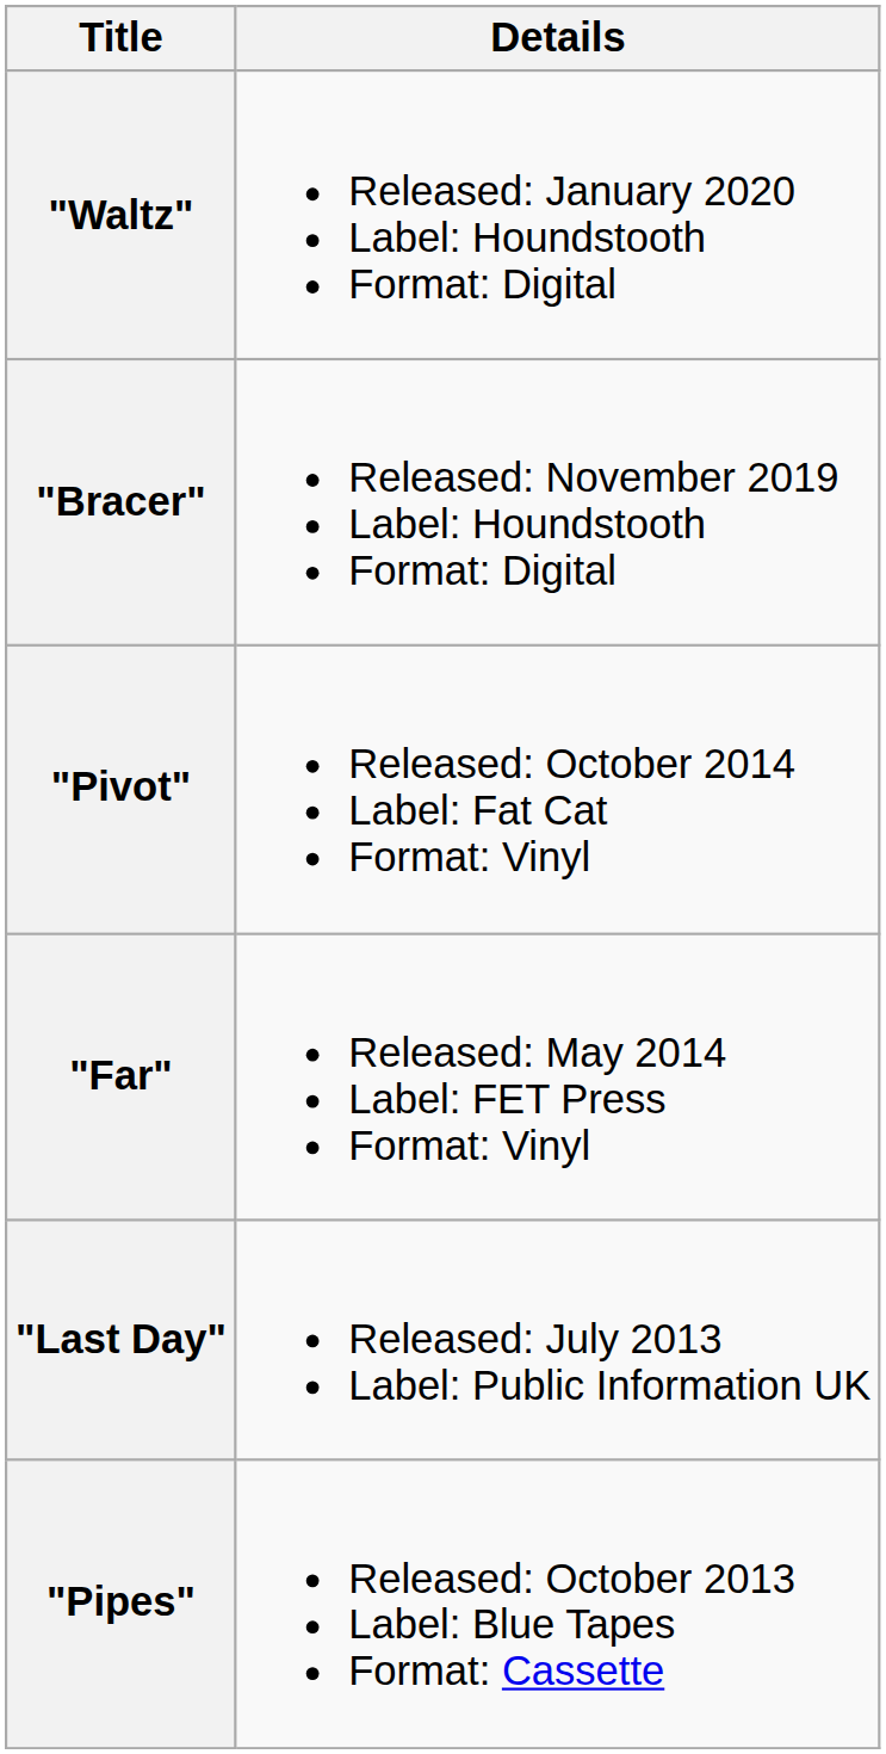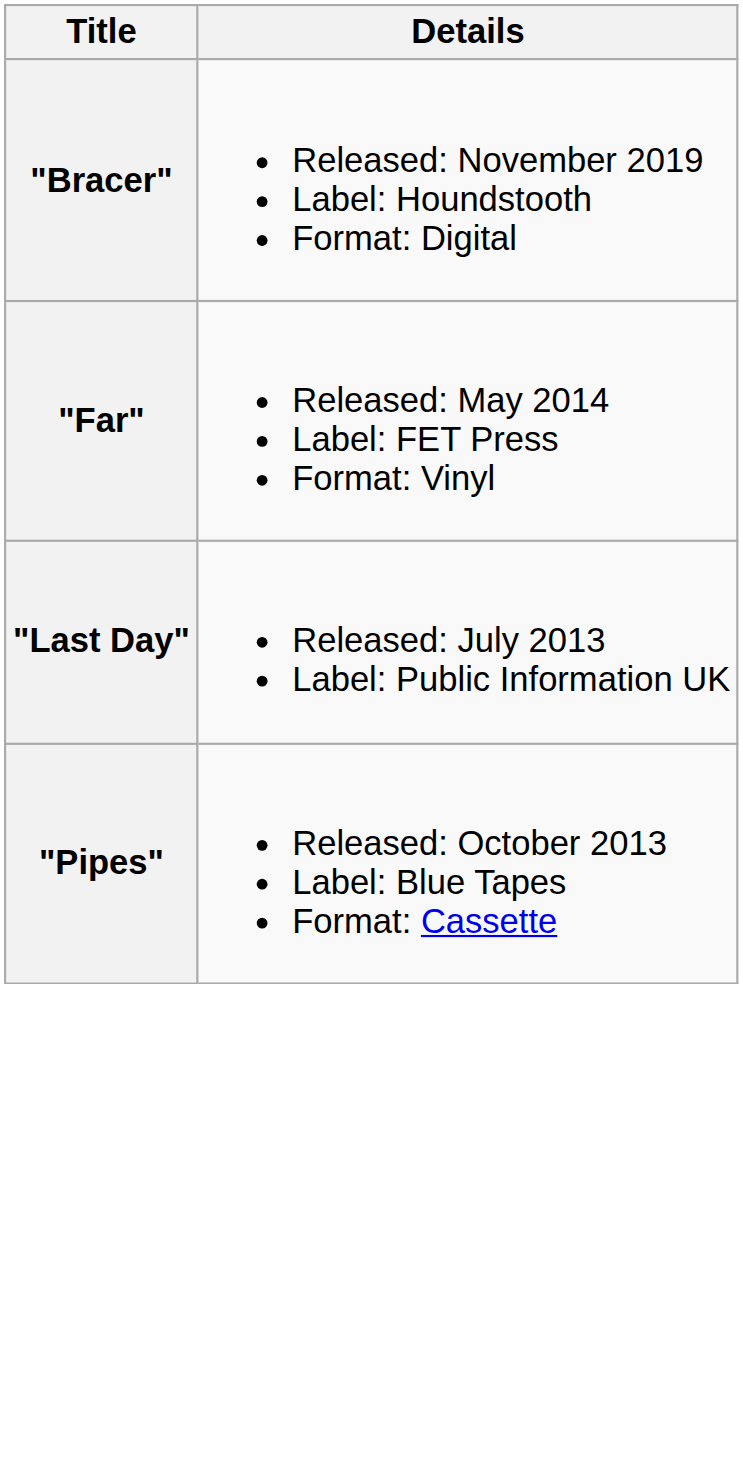- row: "Waltz" | Released: January 2020 Label: Houndstooth Format: Digital
- row: "Pivot" | Released: October 2014 Label: Fat Cat Format: Vinyl
